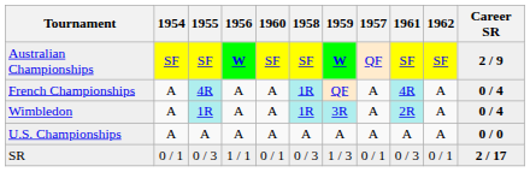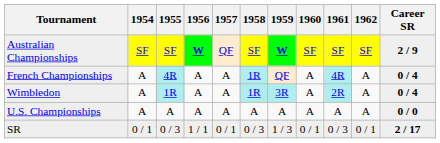columns swapped: 1957 <-> 1960
